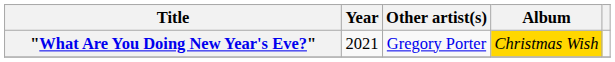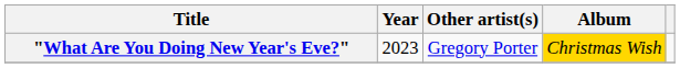"What Are You Doing New Year's Eve?" | Year: 2021 -> 2023
